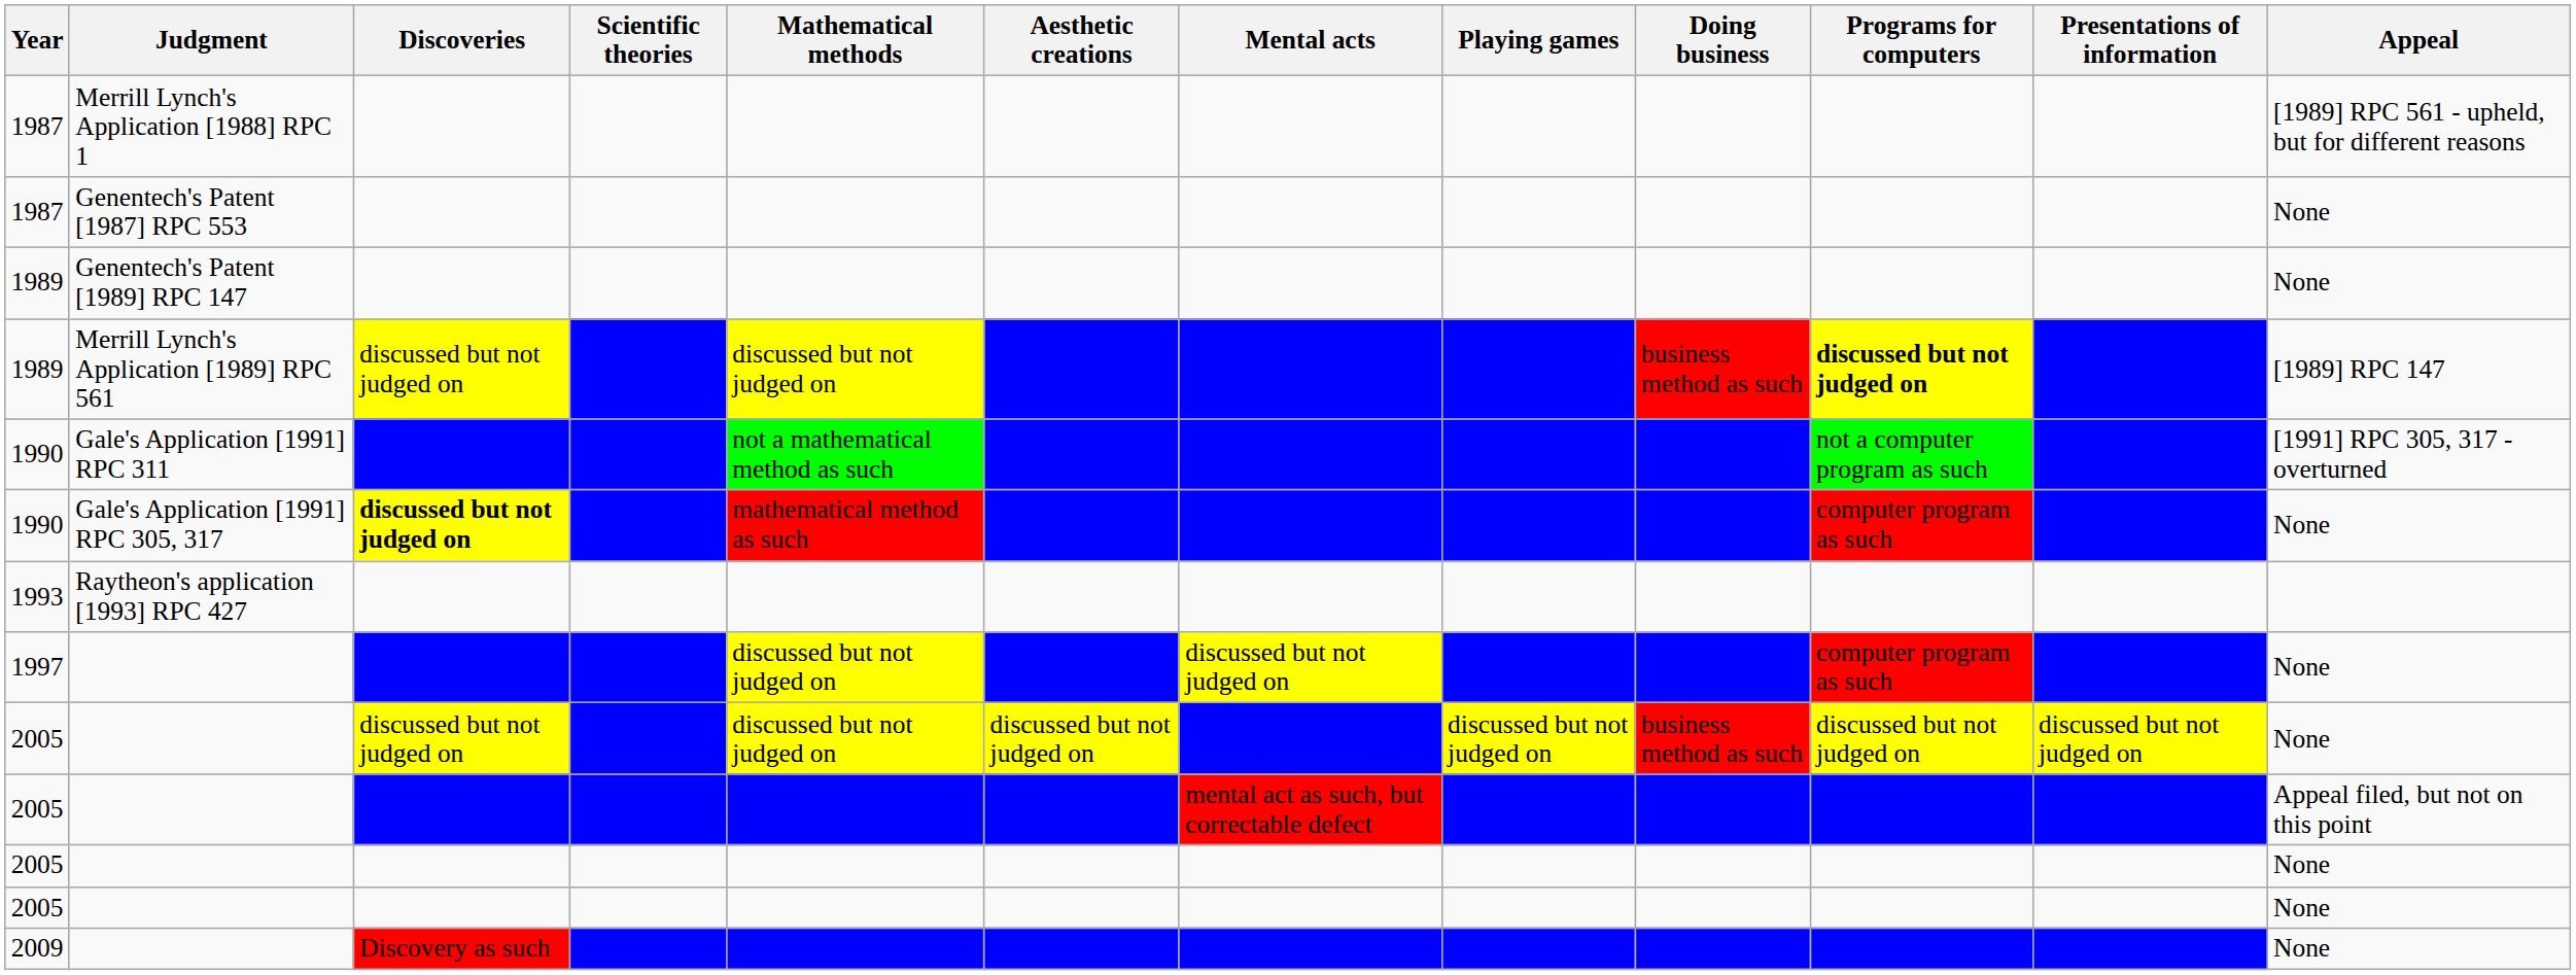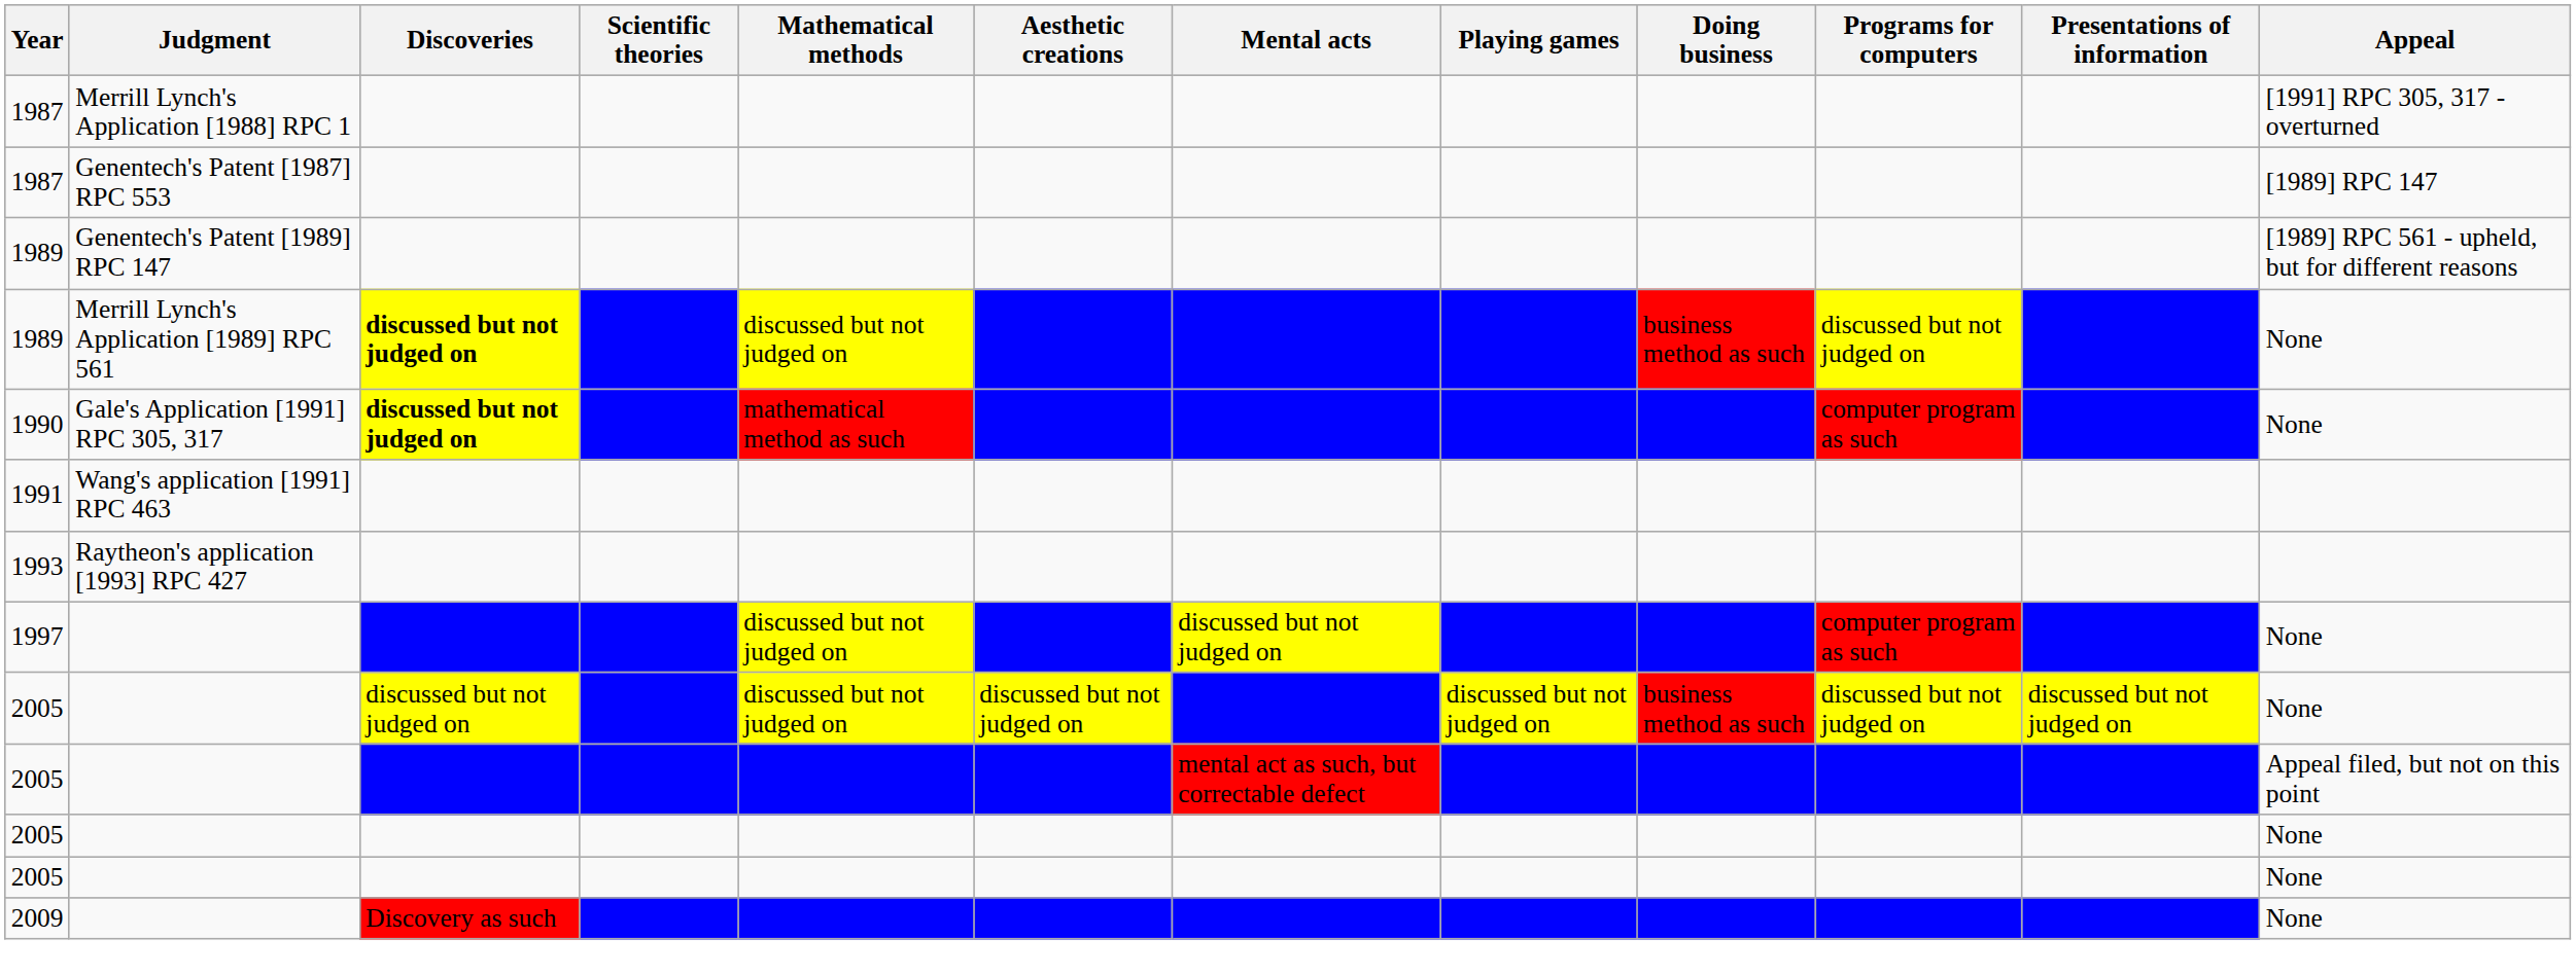Merrill Lynch's Application [1988] RPC 1 | Appeal: [1989] RPC 561 - upheld, but for different reasons -> [1991] RPC 305, 317 - overturned
Genentech's Patent [1987] RPC 553 | Appeal: None -> [1989] RPC 147
Genentech's Patent [1989] RPC 147 | Appeal: None -> [1989] RPC 561 - upheld, but for different reasons
Merrill Lynch's Application [1989] RPC 561 | Discoveries: normal -> bold
Merrill Lynch's Application [1989] RPC 561 | Programs for computers: bold -> normal
Merrill Lynch's Application [1989] RPC 561 | Appeal: [1989] RPC 147 -> None
- row: 1990 | Gale's Application [1991] RPC 311 | not a mathematical method as such | not a computer program as such | [1991] RPC 305, 317 - overturned
+ row: 1991 | Wang's application [1991] RPC 463
